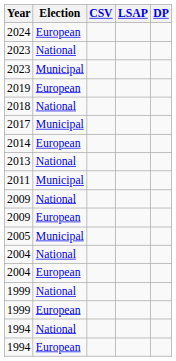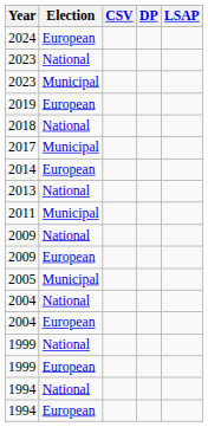columns swapped: DP <-> LSAP
